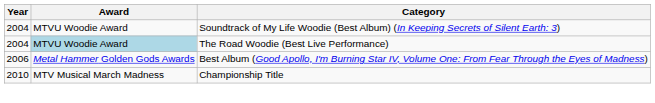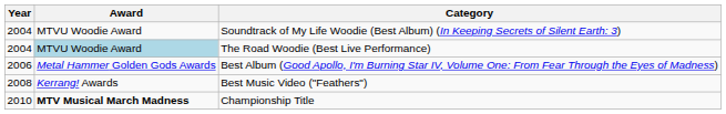+ row: 2008 | Kerrang! Awards | Best Music Video ("Feathers")
Championship Title | Award: normal -> bold
